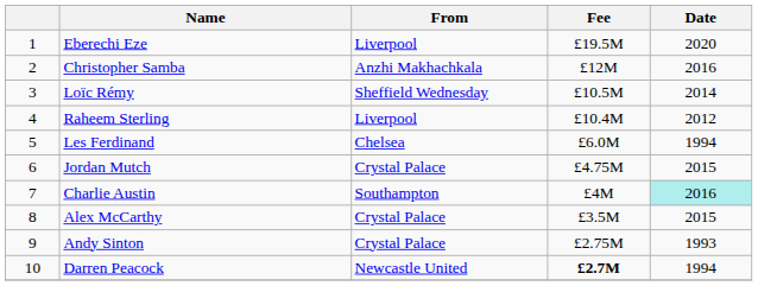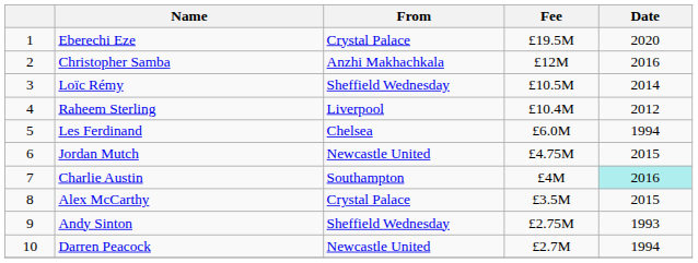Eberechi Eze | From: Liverpool -> Crystal Palace
Jordan Mutch | From: Crystal Palace -> Newcastle United
Andy Sinton | From: Crystal Palace -> Sheffield Wednesday
Darren Peacock | Fee: bold -> normal
